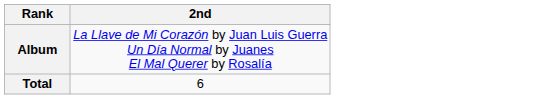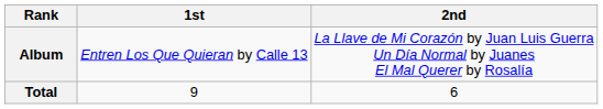+ column: 1st | Entren Los Que Quieran by Calle 13 | 9
